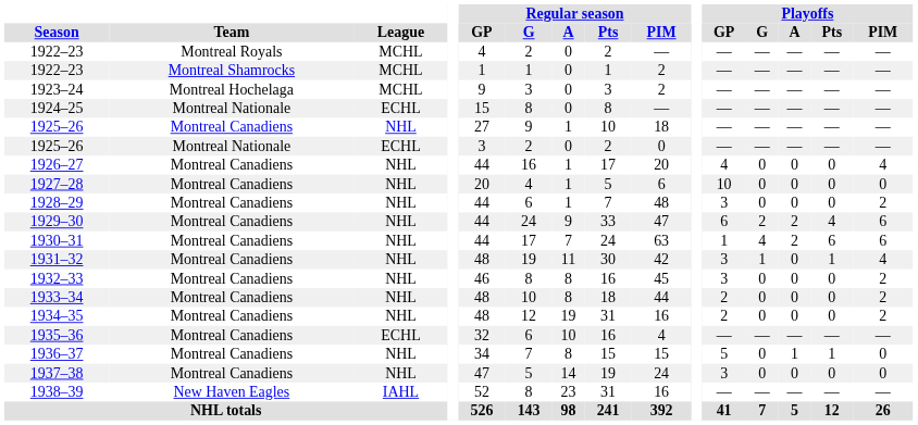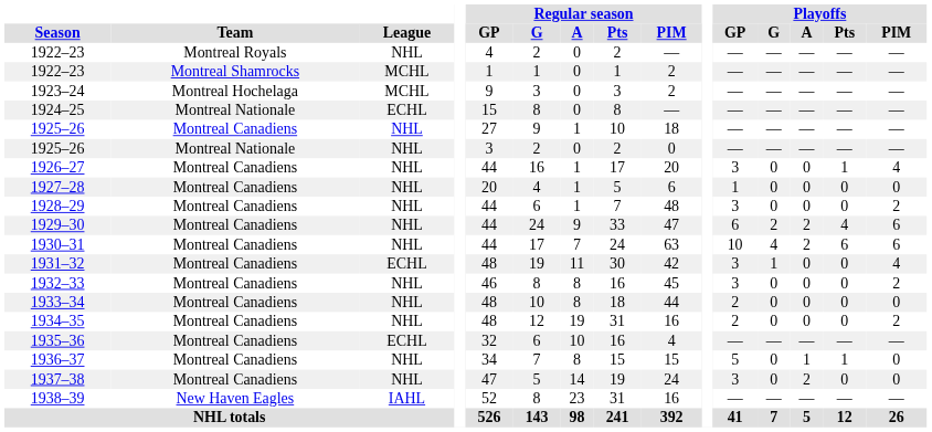1922–23 / Montreal Royals | League: MCHL -> NHL
1925–26 / Montreal Nationale | League: ECHL -> NHL
1926–27 | Playoffs / GP: 4 -> 3
1926–27 | Playoffs / Pts: 0 -> 1
1927–28 | Playoffs / GP: 10 -> 1
1930–31 | Playoffs / GP: 1 -> 10
1931–32 | League: NHL -> ECHL
1931–32 | Playoffs / Pts: 1 -> 0
1933–34 | Playoffs / PIM: 2 -> 0
1937–38 | Playoffs / A: 0 -> 2
